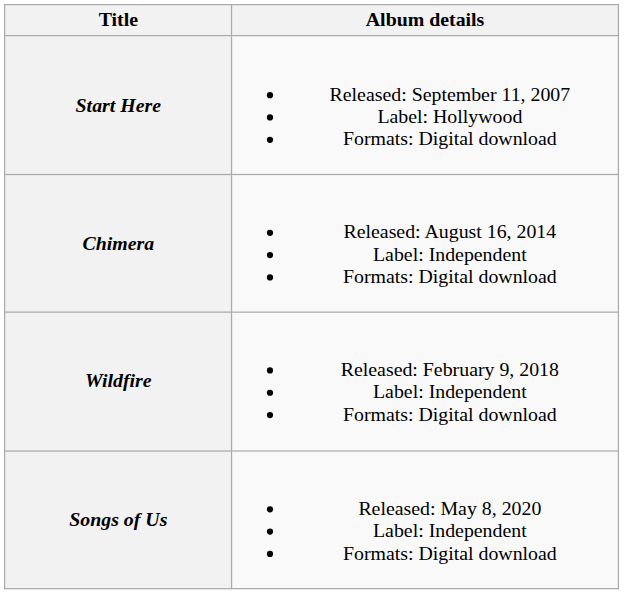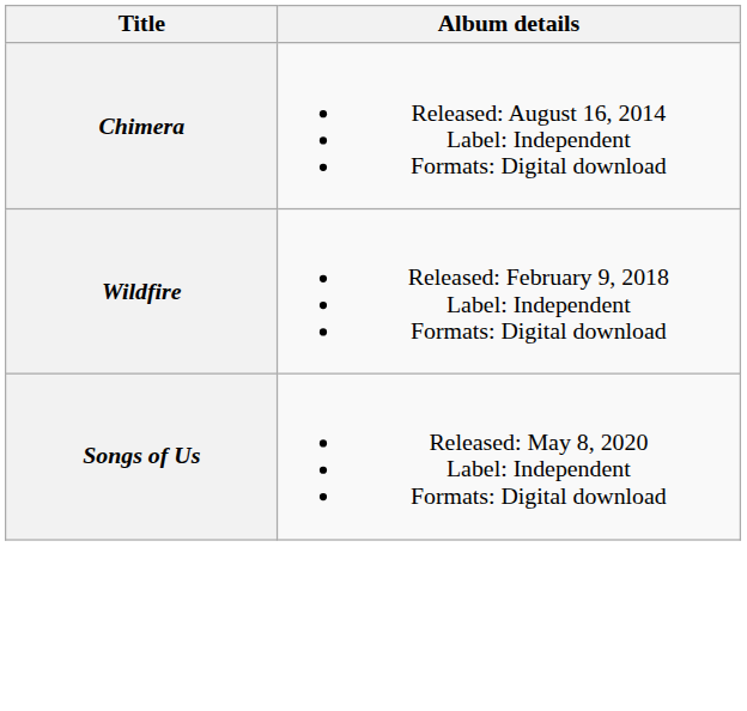- row: Start Here | Released: September 11, 2007 Label: Hollywood Formats: Digital download
